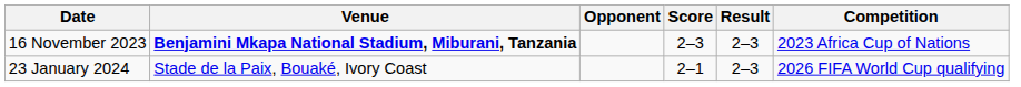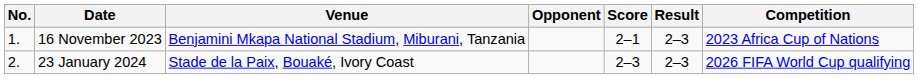+ column: No. | 1. | 2.
16 November 2023 | Venue: bold -> normal
16 November 2023 | Score: 2–3 -> 2–1
23 January 2024 | Score: 2–1 -> 2–3
